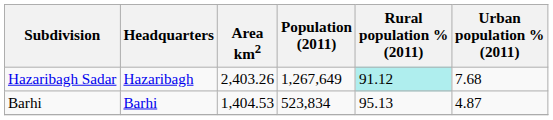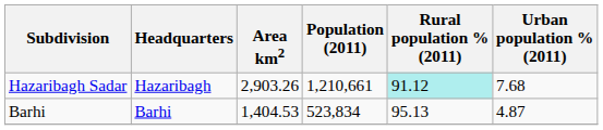Hazaribagh Sadar | Area km2: 2,403.26 -> 2,903.26
Hazaribagh Sadar | Population (2011): 1,267,649 -> 1,210,661
